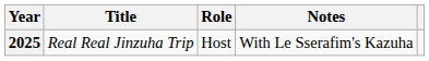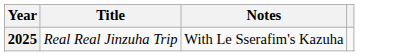- column: Role | Host
